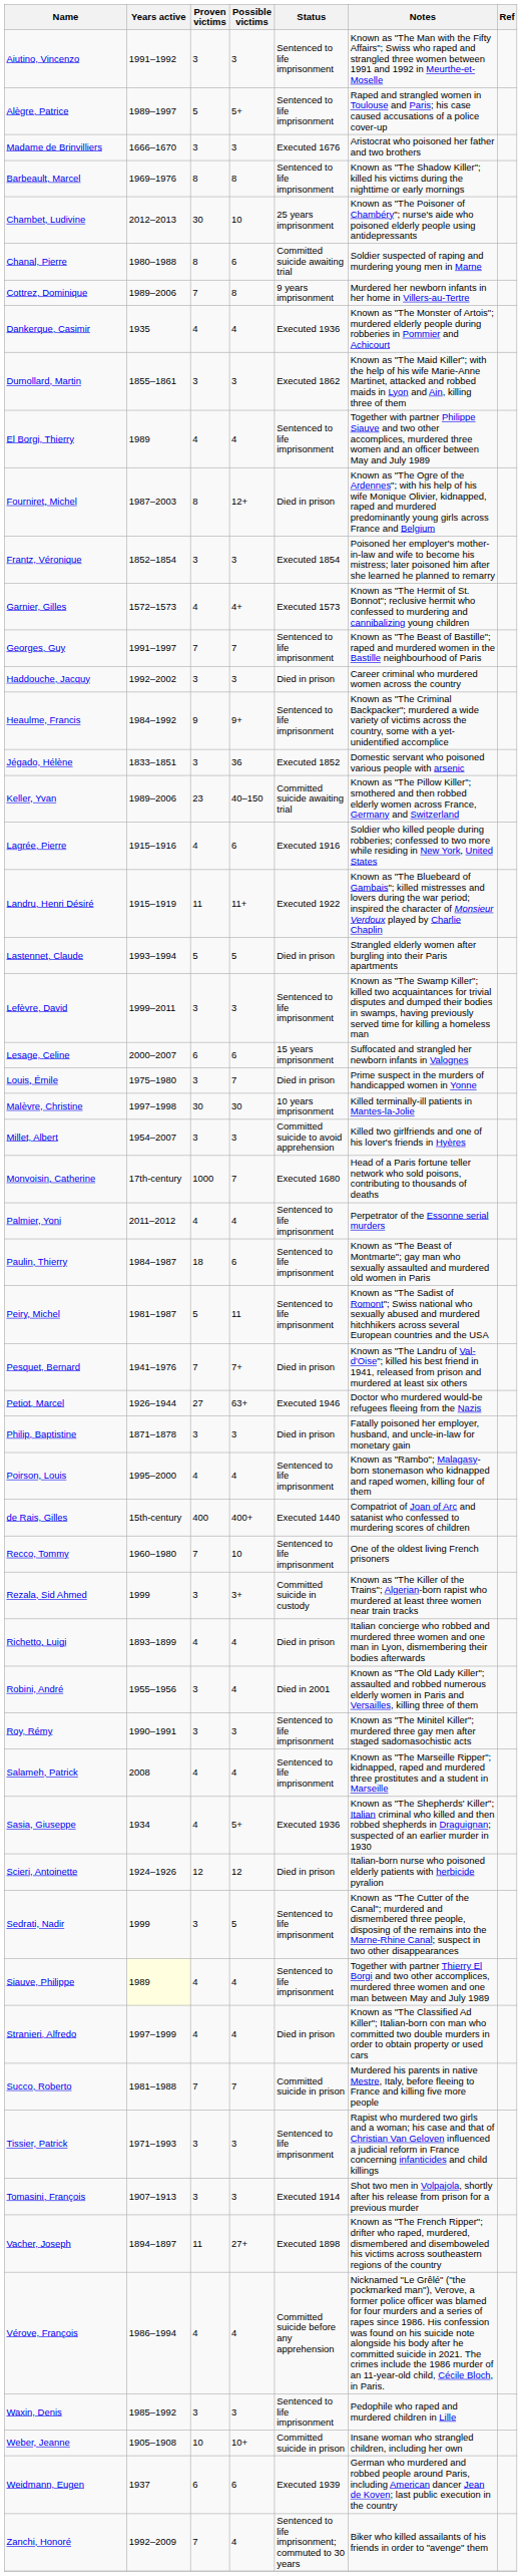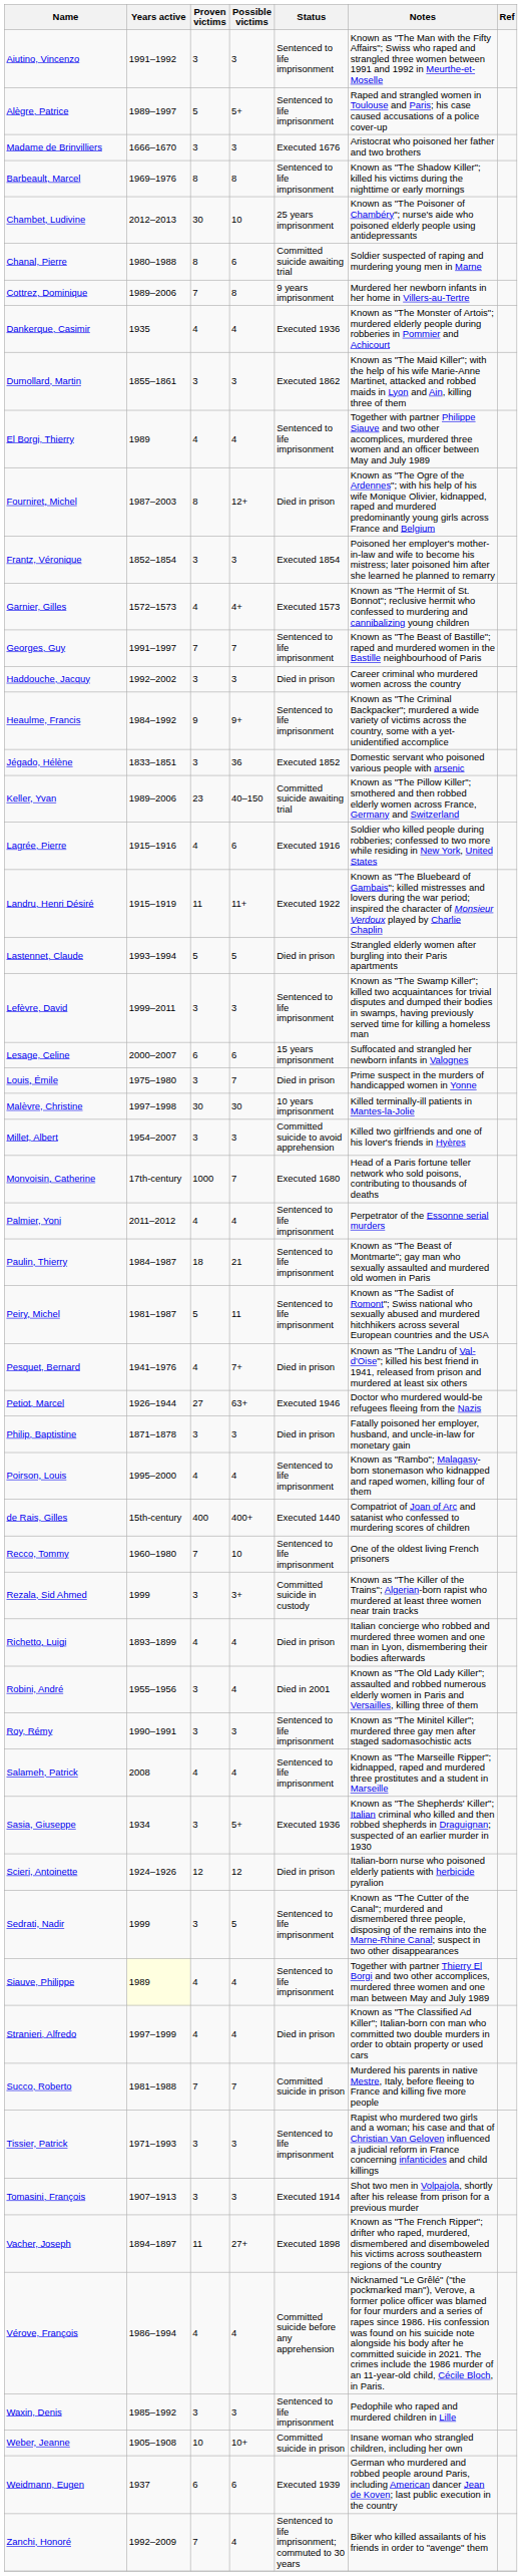Paulin, Thierry | Possible victims: 6 -> 21
Pesquet, Bernard | Proven victims: 7 -> 4
Sasia, Giuseppe | Proven victims: 4 -> 3
